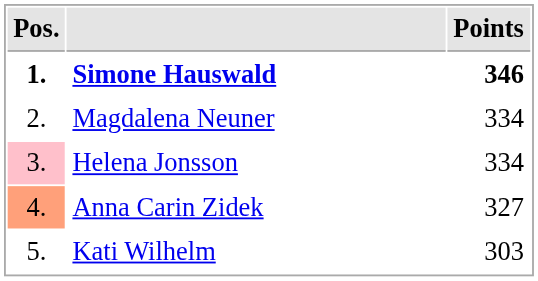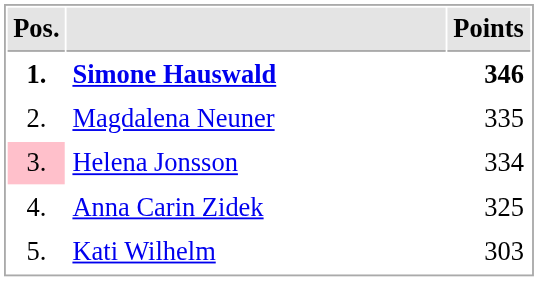Magdalena Neuner | Points: 334 -> 335
Anna Carin Zidek | Pos.: lightsalmon background -> no background
Anna Carin Zidek | Points: 327 -> 325
